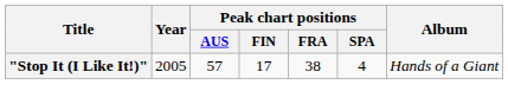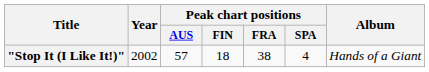"Stop It (I Like It!)" | Year: 2005 -> 2002
"Stop It (I Like It!)" | Peak chart positions / FIN: 17 -> 18
